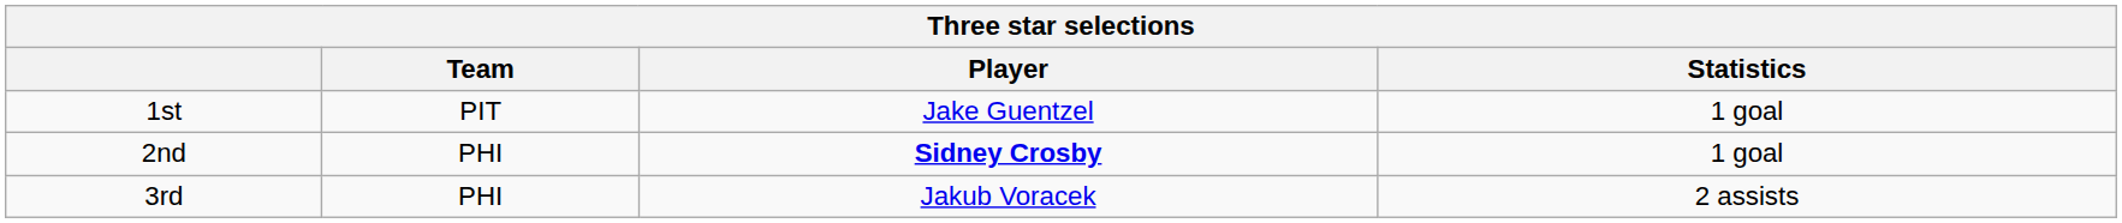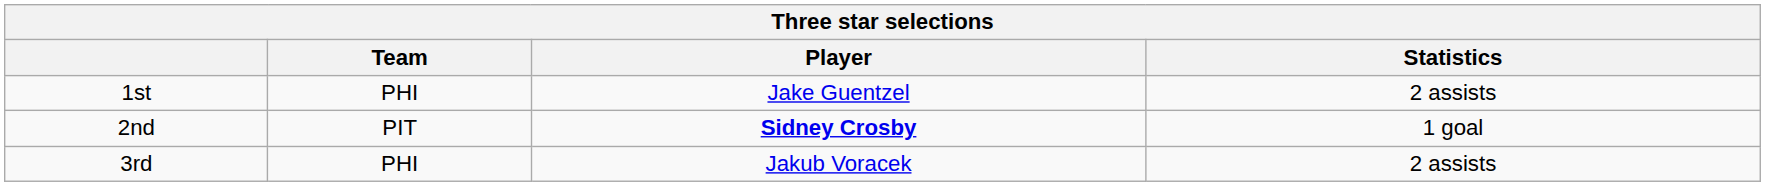1st | Team: PIT -> PHI
1st | Statistics: 1 goal -> 2 assists
2nd | Team: PHI -> PIT
